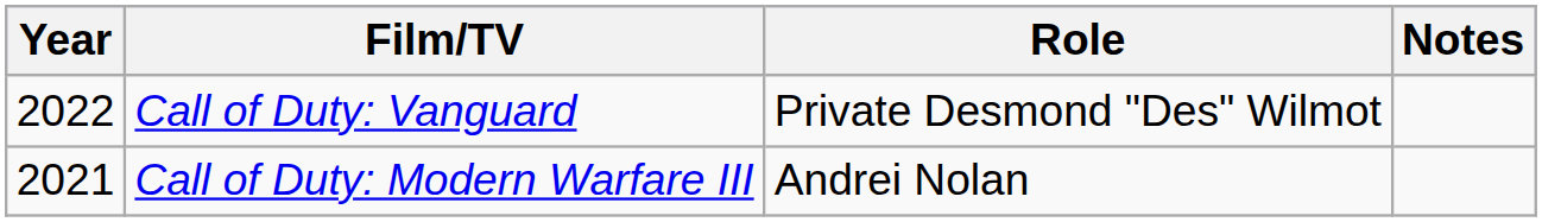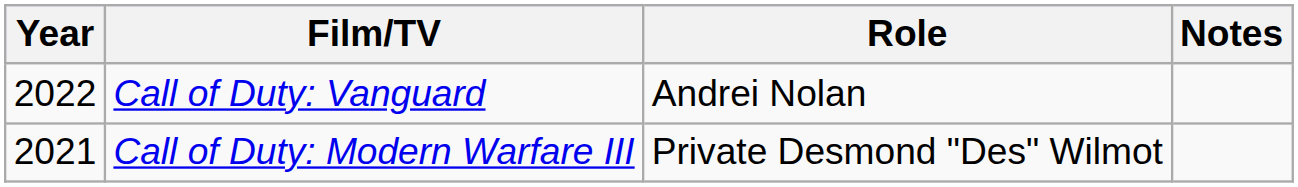Call of Duty: Vanguard | Role: Private Desmond "Des" Wilmot -> Andrei Nolan
Call of Duty: Modern Warfare III | Role: Andrei Nolan -> Private Desmond "Des" Wilmot
